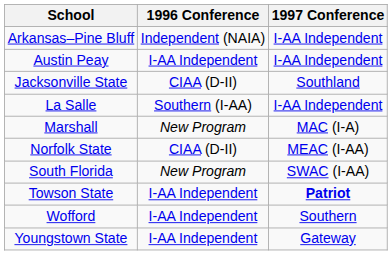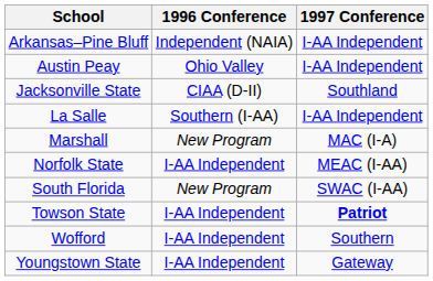Austin Peay | 1996 Conference: I-AA Independent -> Ohio Valley
Norfolk State | 1996 Conference: CIAA (D-II) -> I-AA Independent
